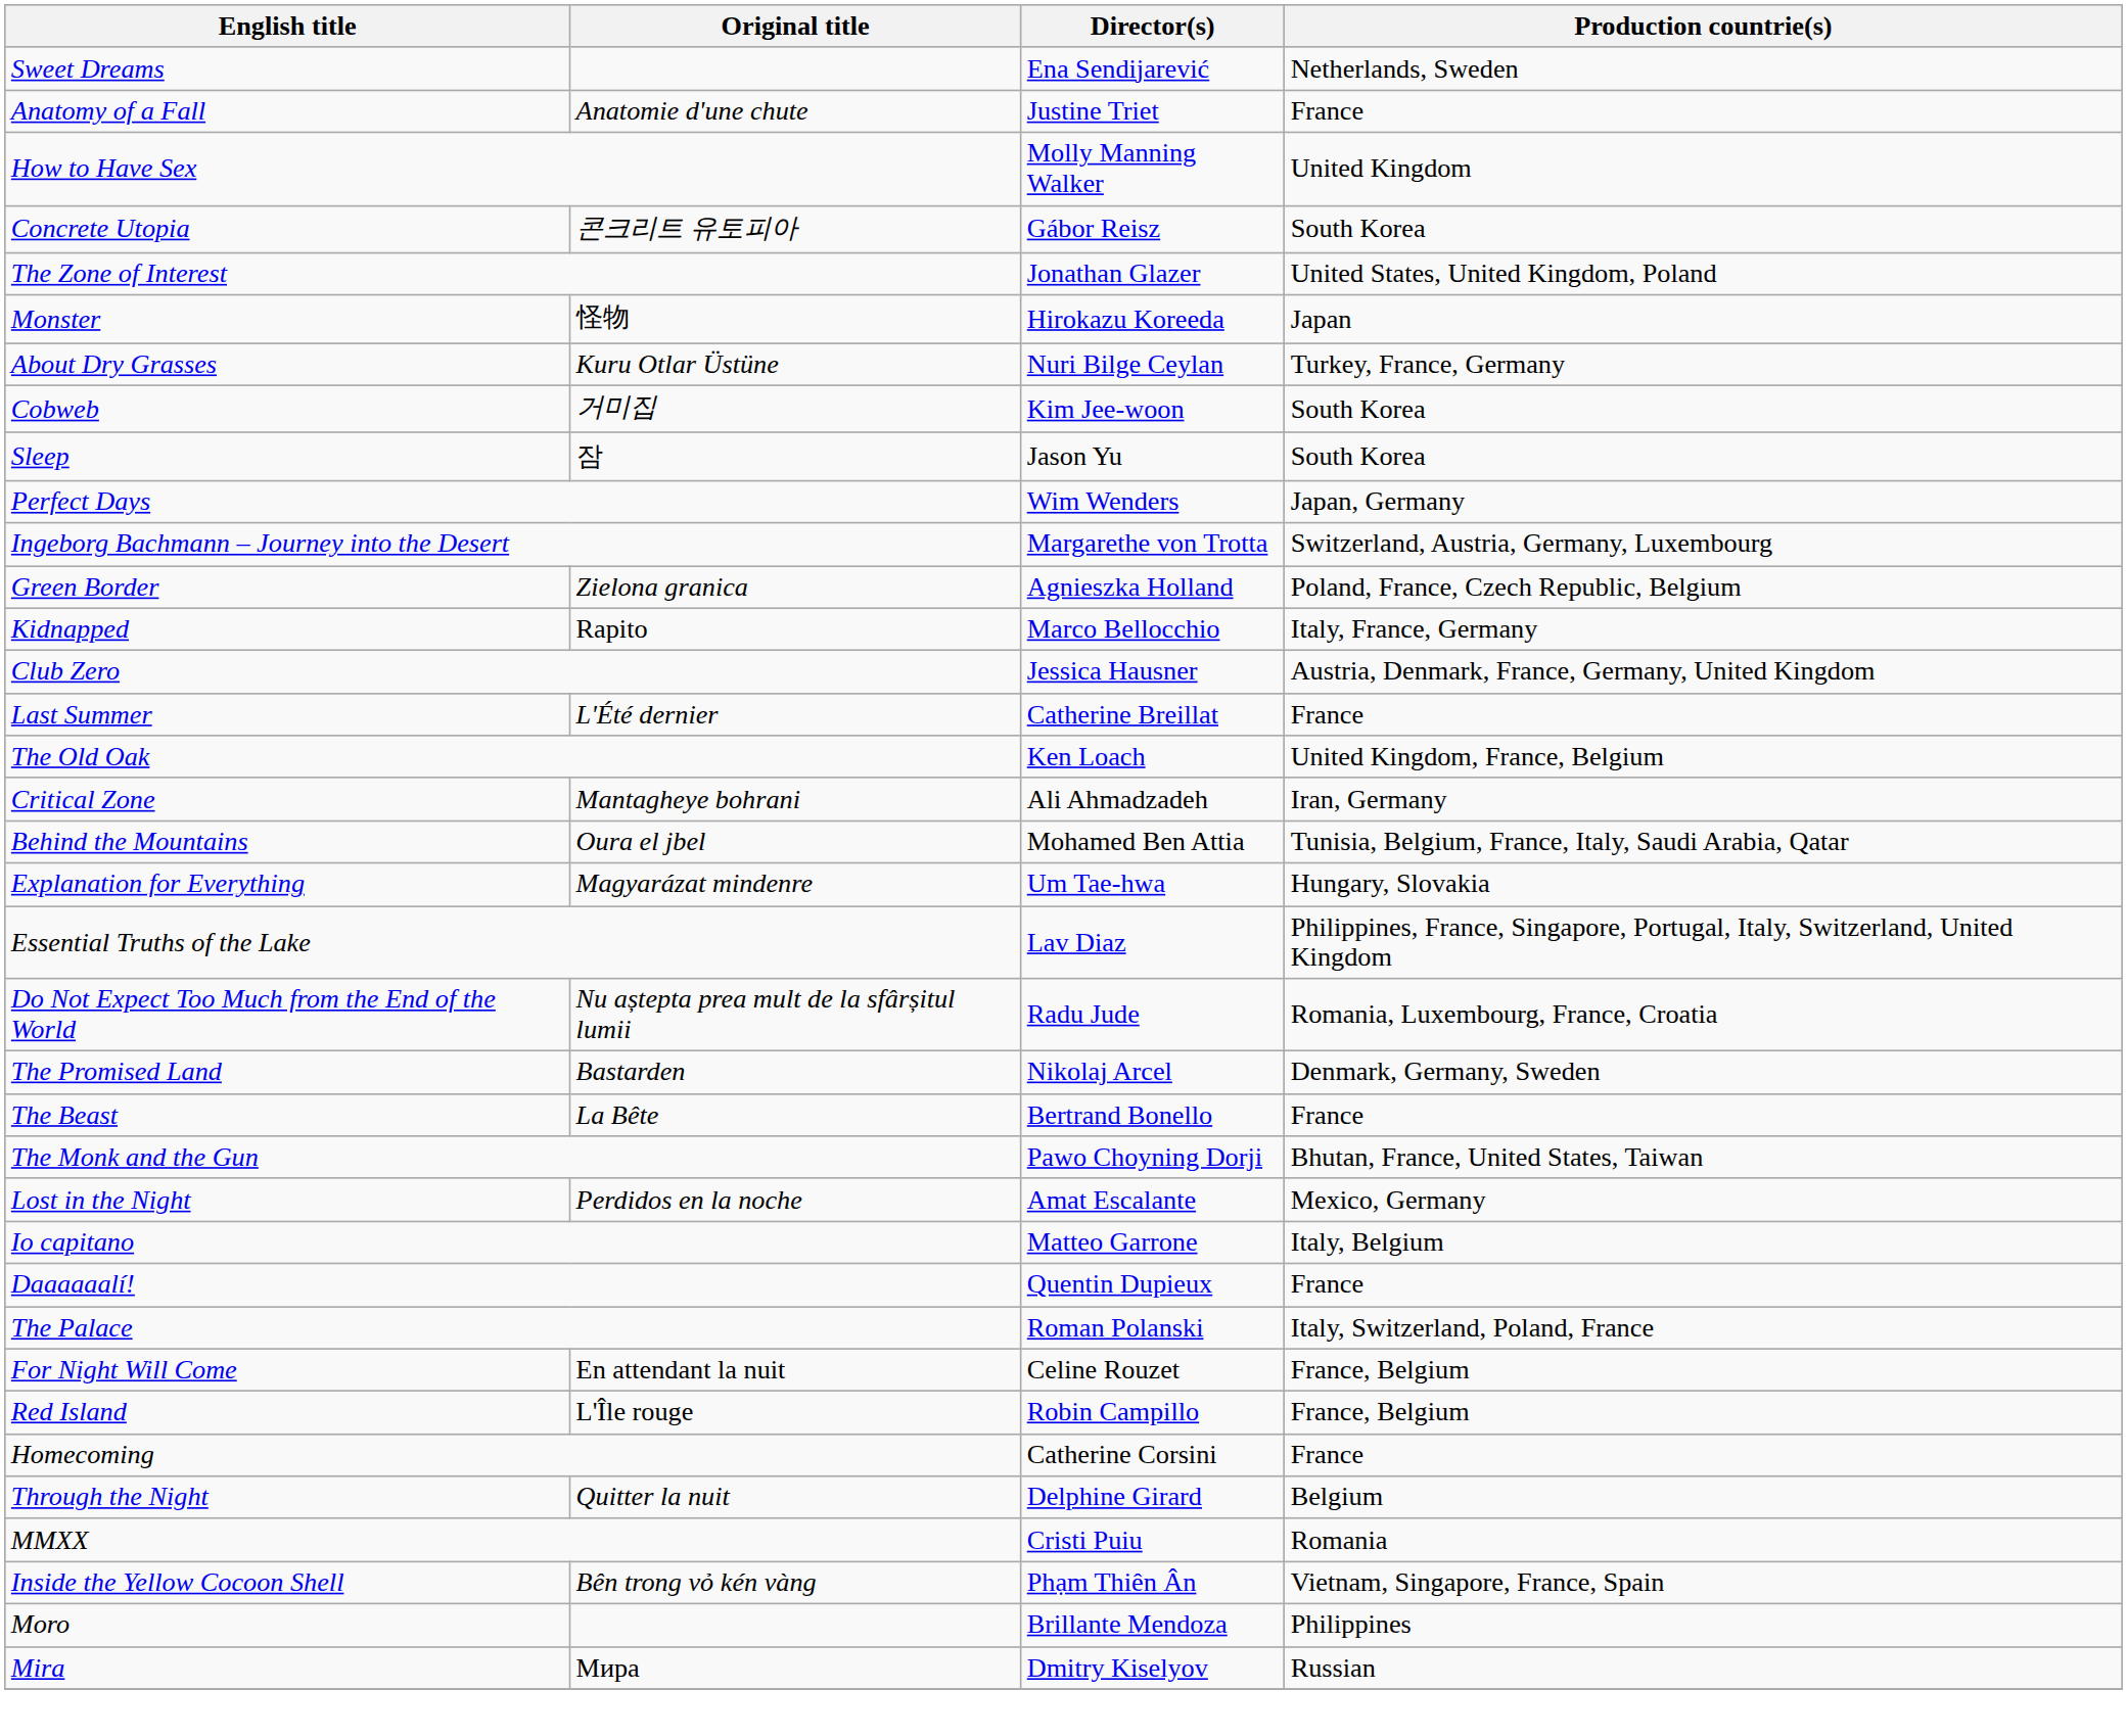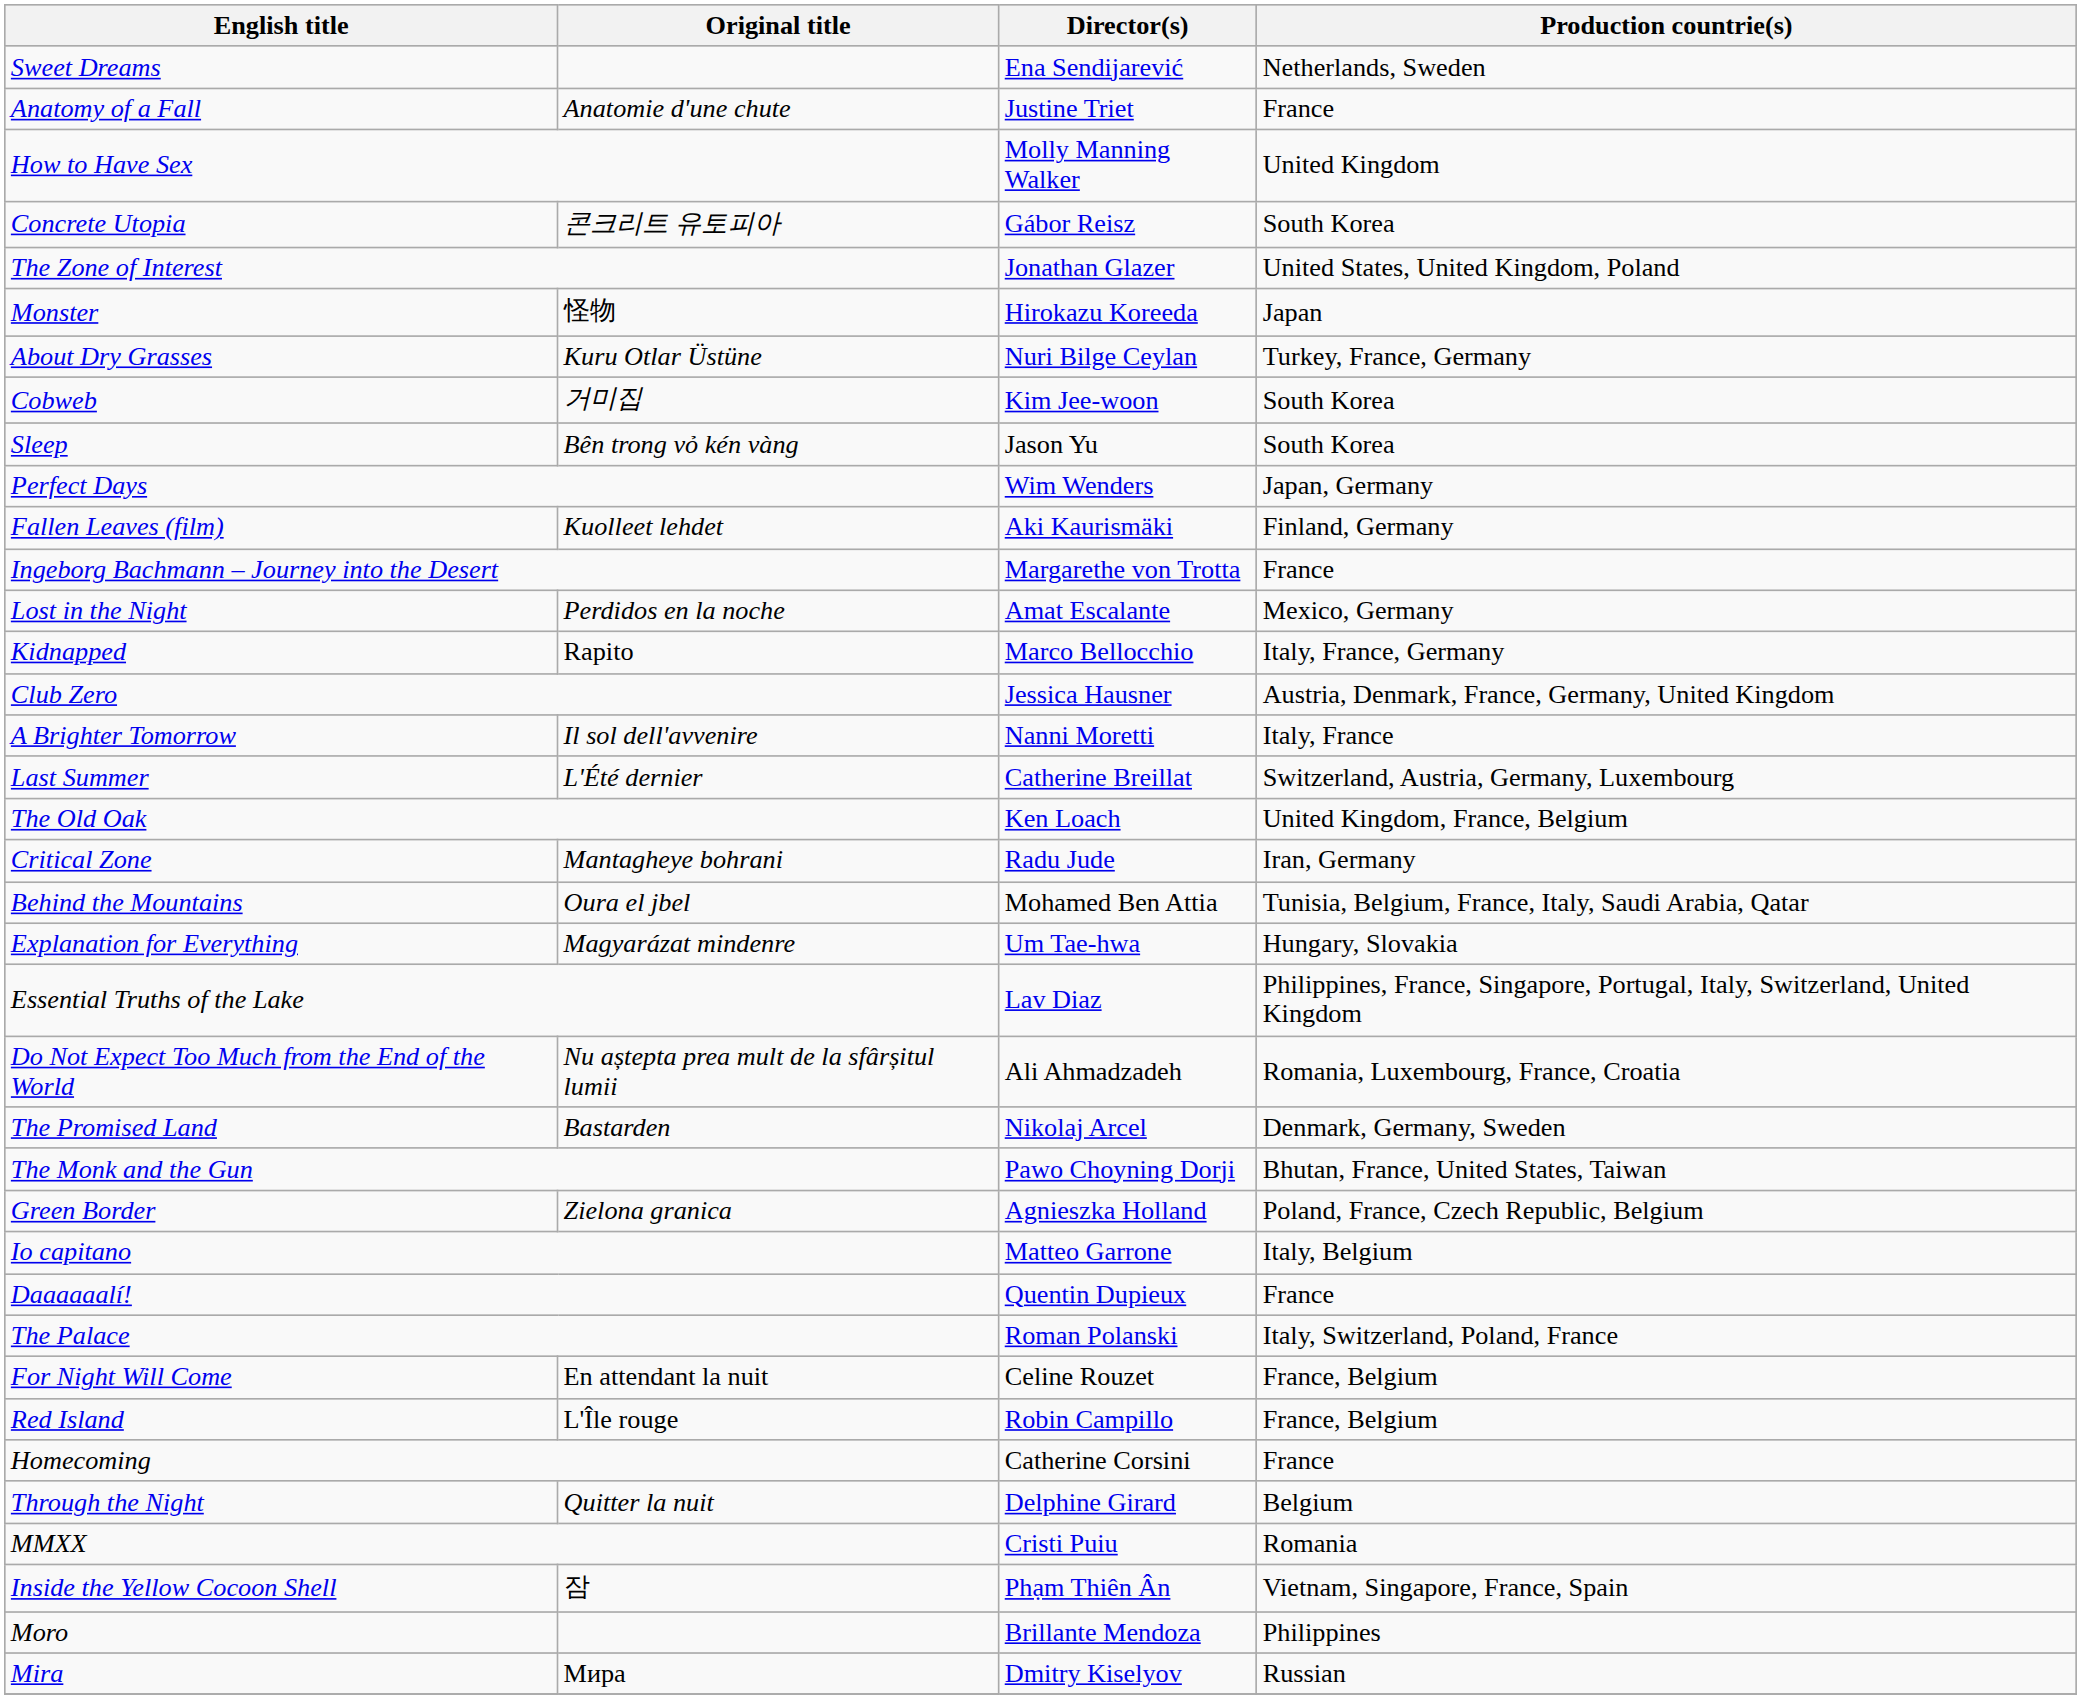Sleep | Original title: 잠 -> Bên trong vỏ kén vàng
+ row: Fallen Leaves (film) | Kuolleet lehdet | Aki Kaurismäki | Finland, Germany
Ingeborg Bachmann – Journey into the Desert | Production countrie(s): Switzerland, Austria, Germany, Luxembourg -> France
rows swapped: Lost in the Night <-> Green Border
+ row: A Brighter Tomorrow | Il sol dell'avvenire | Nanni Moretti | Italy, France
Last Summer | Production countrie(s): France -> Switzerland, Austria, Germany, Luxembourg
Critical Zone | Director(s): Ali Ahmadzadeh -> Radu Jude
Do Not Expect Too Much from the End of the World | Director(s): Radu Jude -> Ali Ahmadzadeh
- row: The Beast | La Bête | Bertrand Bonello | France
Inside the Yellow Cocoon Shell | Original title: Bên trong vỏ kén vàng -> 잠
